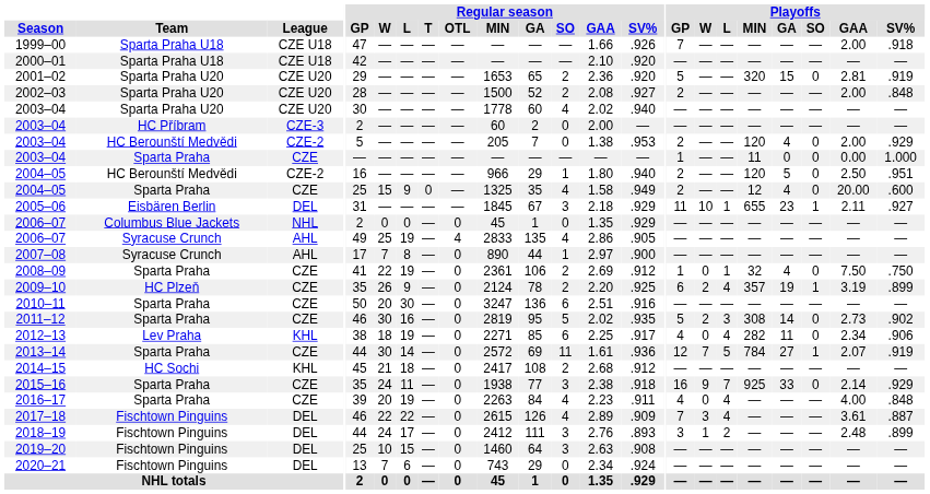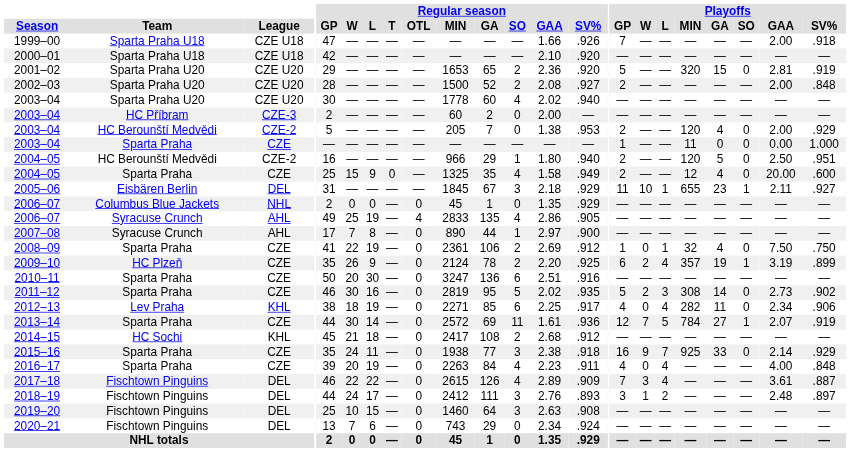2018–19 | Playoffs / SV%: .899 -> .897
